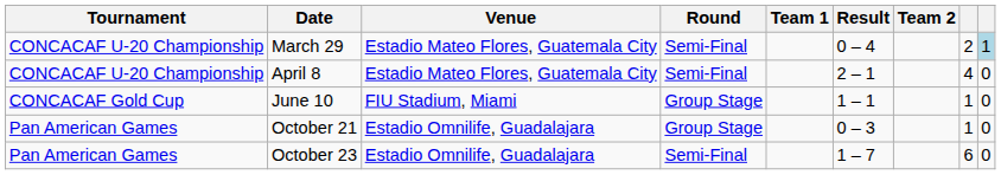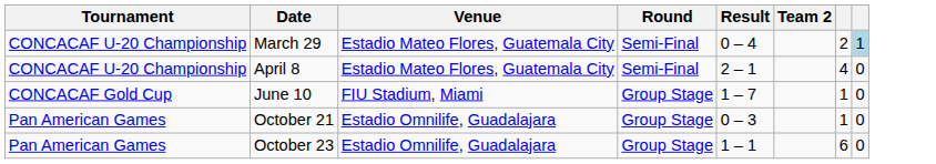- column: Team 1
June 10 | Result: 1 – 1 -> 1 – 7
October 23 | Round: Semi-Final -> Group Stage
October 23 | Result: 1 – 7 -> 1 – 1
